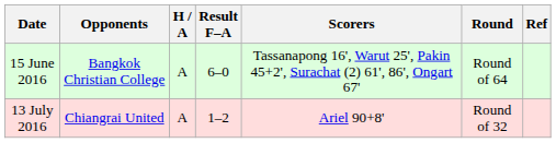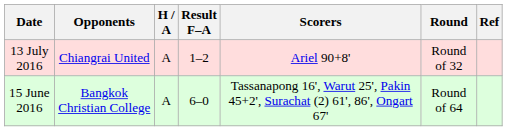rows swapped: 15 June 2016 <-> 13 July 2016
